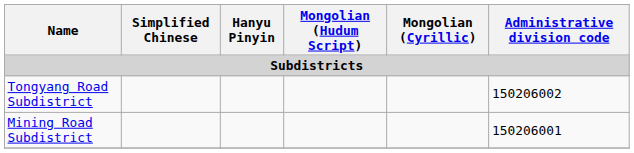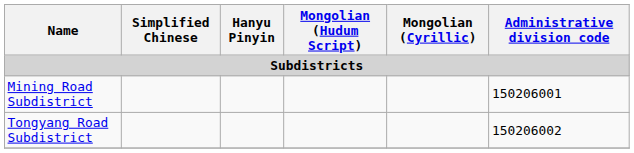rows swapped: Mining Road Subdistrict <-> Tongyang Road Subdistrict
